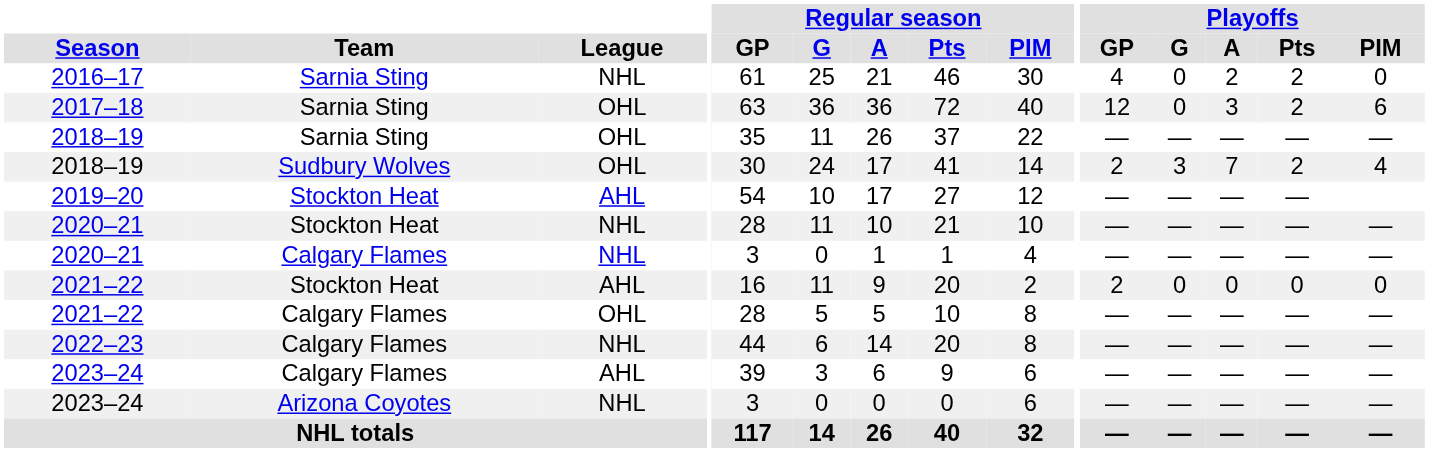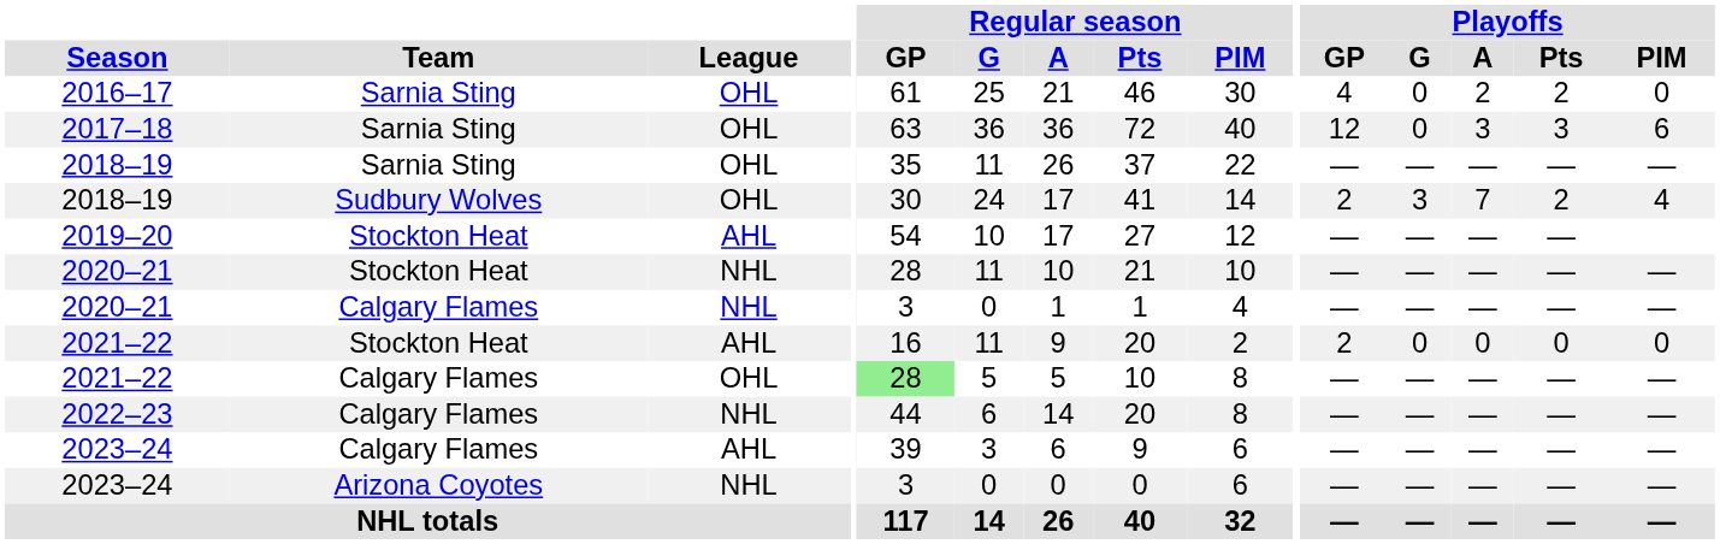2016–17 | League: NHL -> OHL
2017–18 | Playoffs / Pts: 2 -> 3
2021–22 / Calgary Flames | Regular season / GP: no background -> lightgreen background
